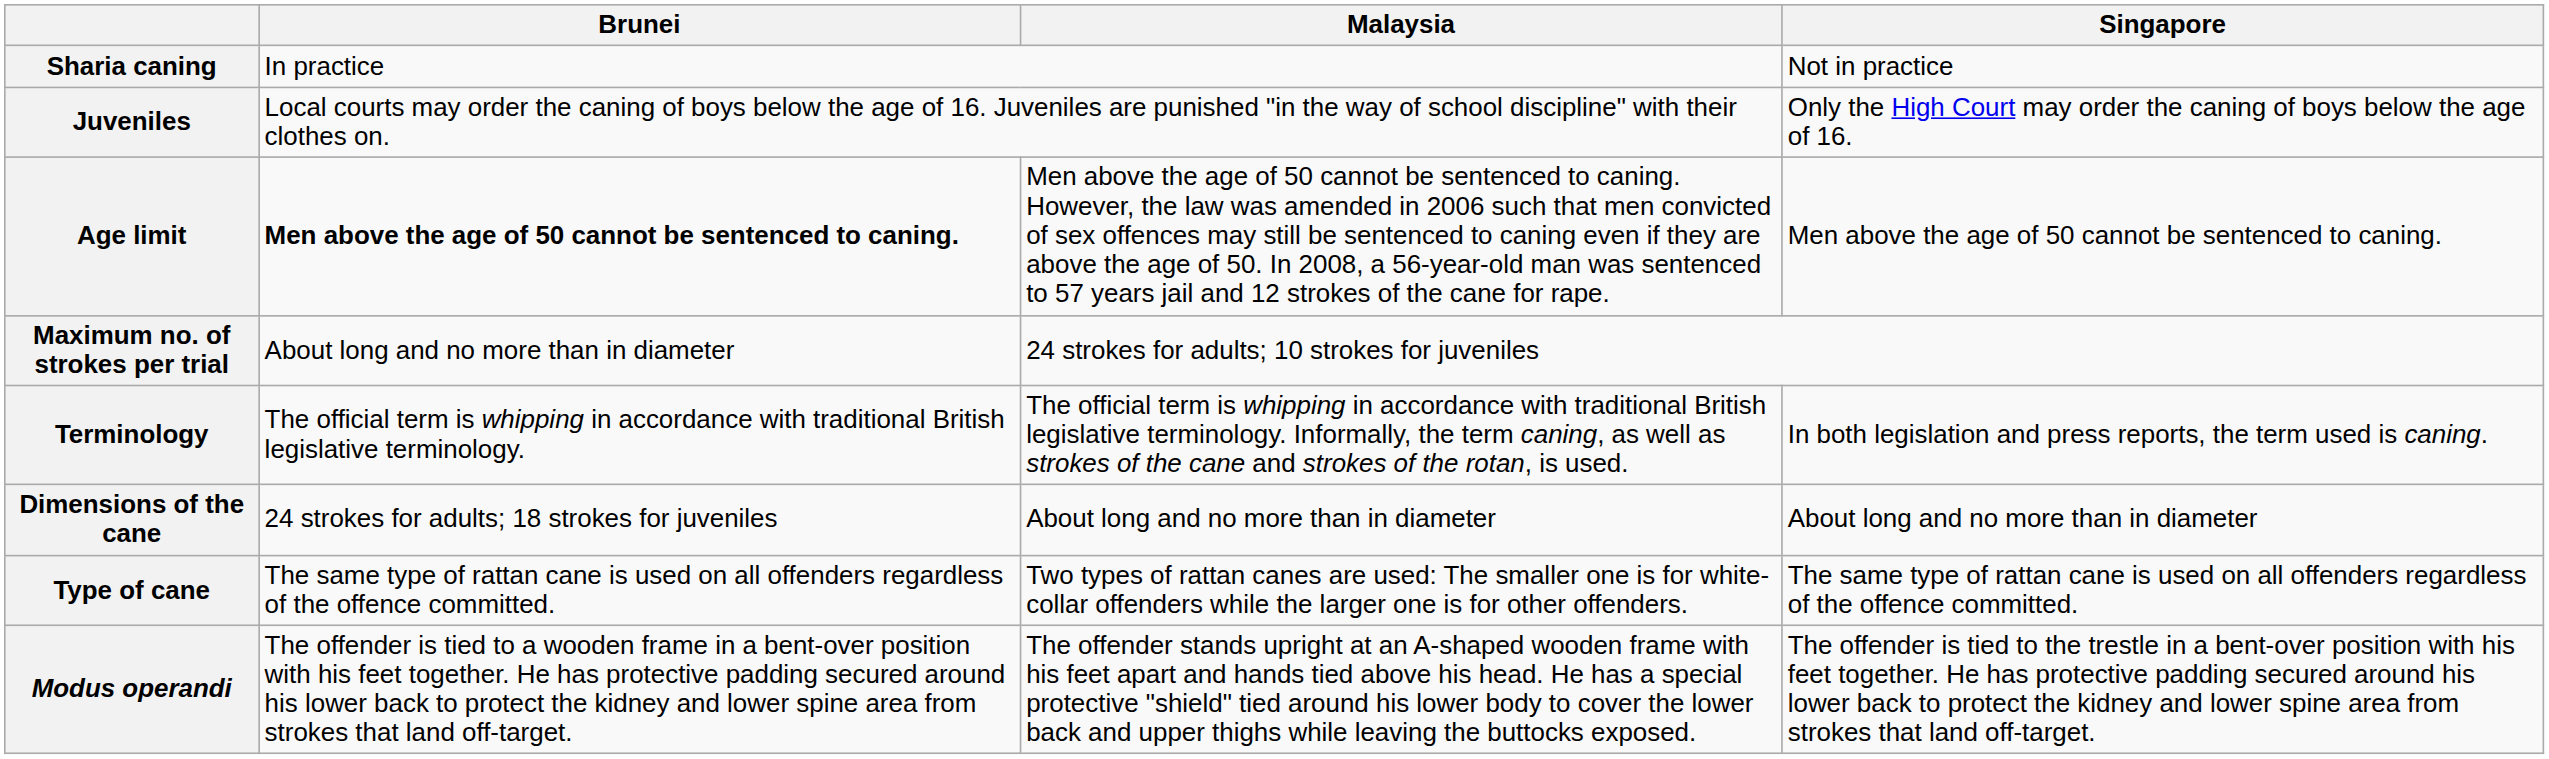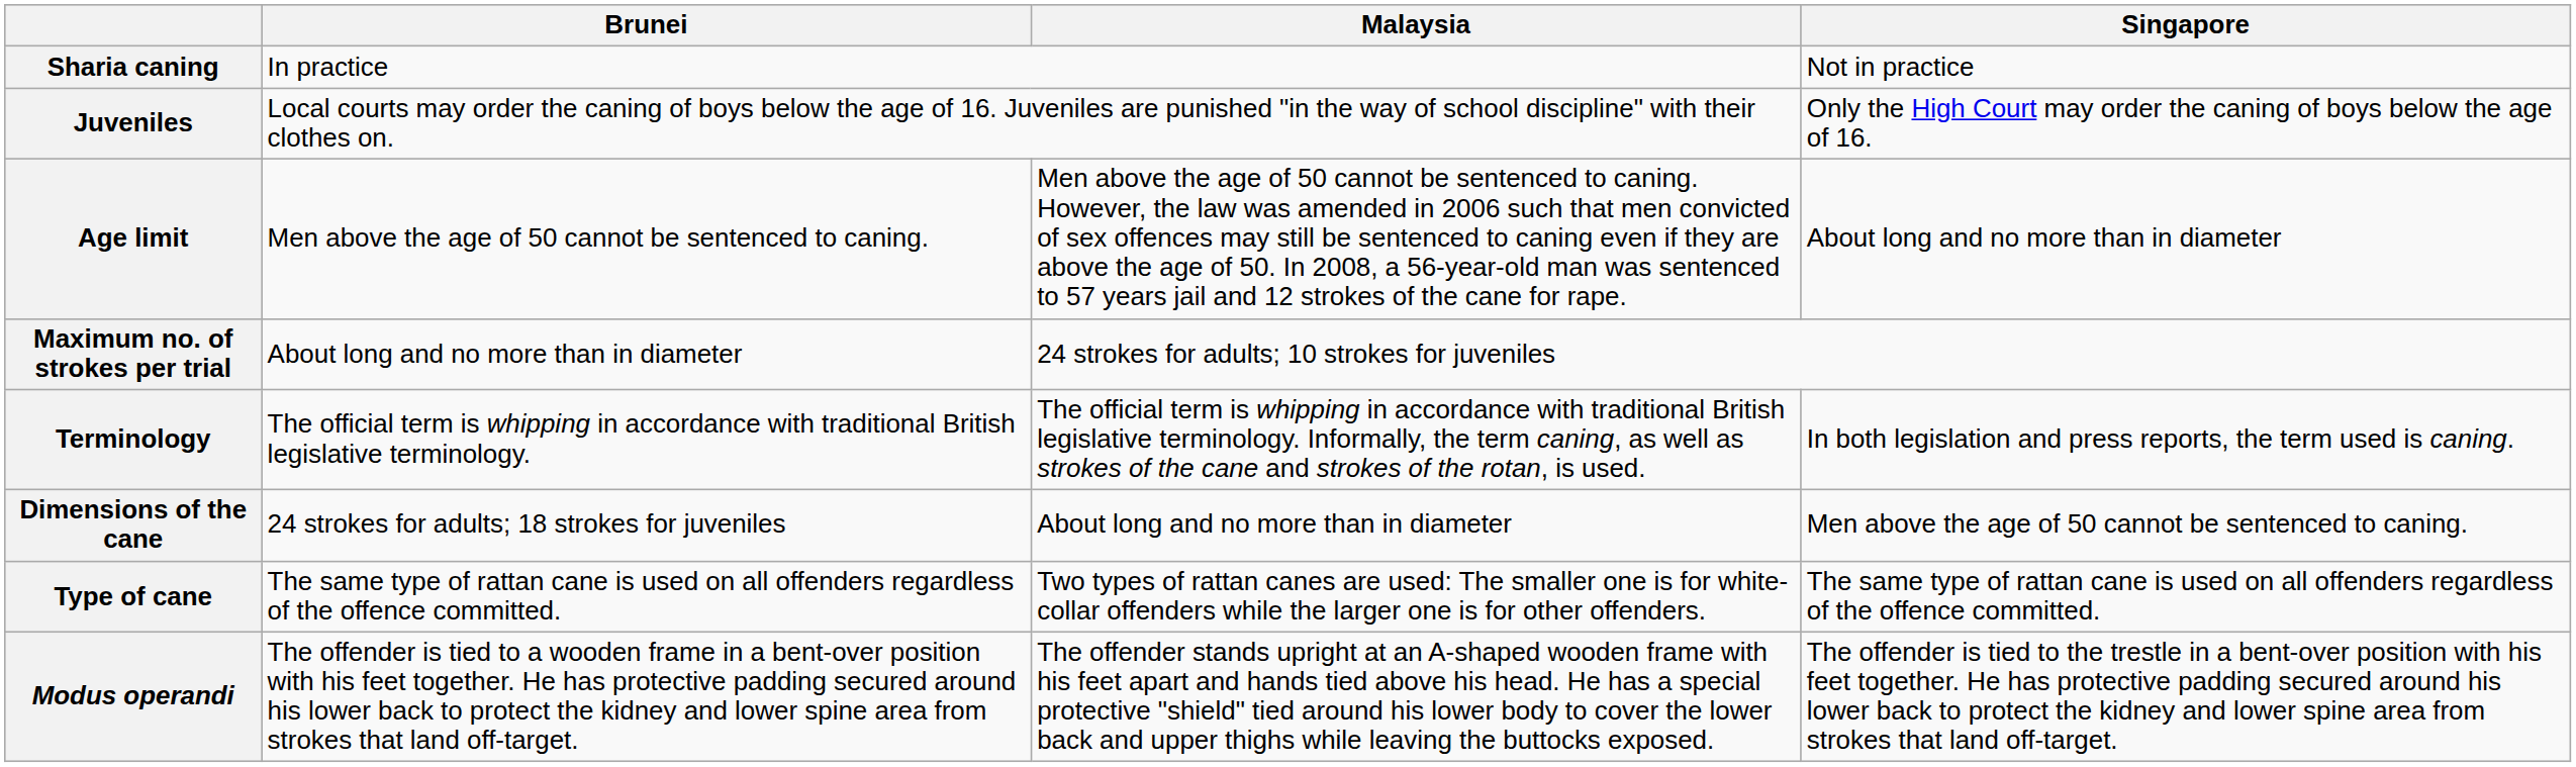Age limit | Brunei: bold -> normal
Age limit | Singapore: Men above the age of 50 cannot be sentenced to caning. -> About long and no more than in diameter
Dimensions of the cane | Singapore: About long and no more than in diameter -> Men above the age of 50 cannot be sentenced to caning.
